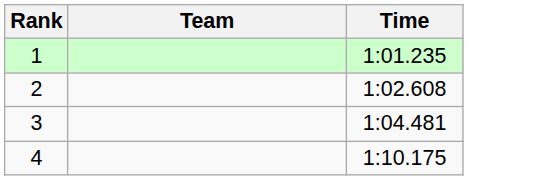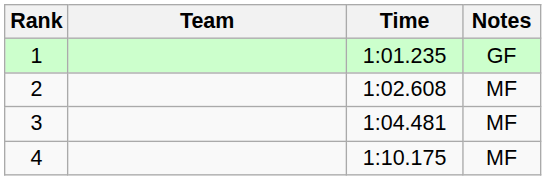+ column: Notes | GF | MF | MF | MF
